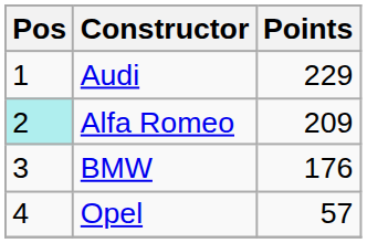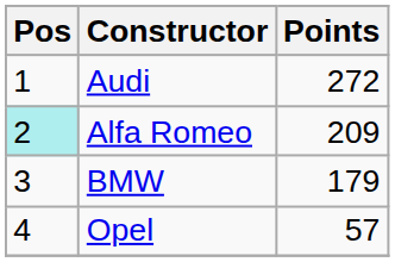Audi | Points: 229 -> 272
BMW | Points: 176 -> 179
